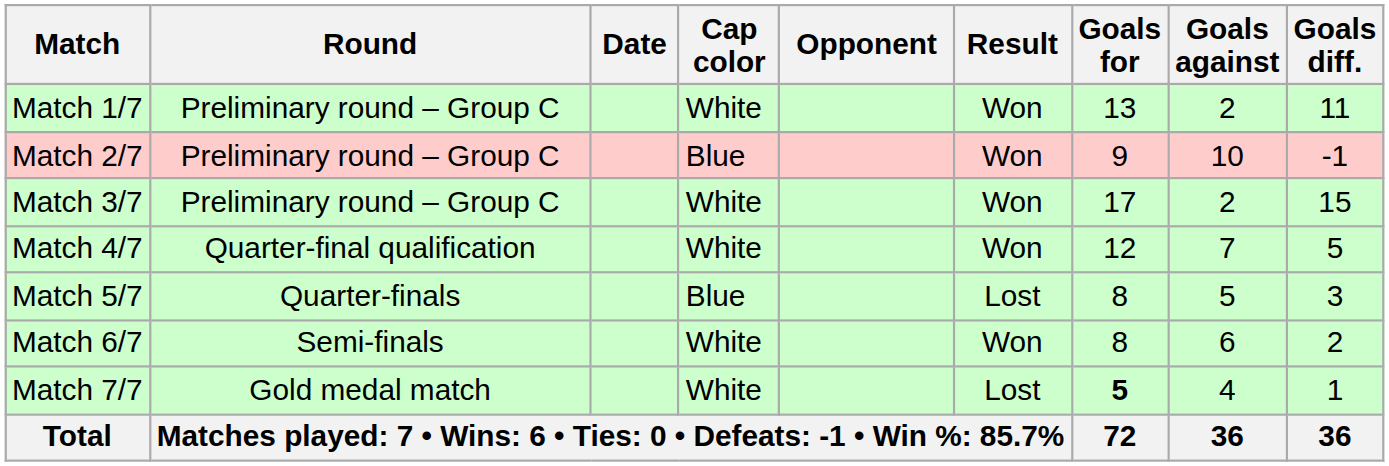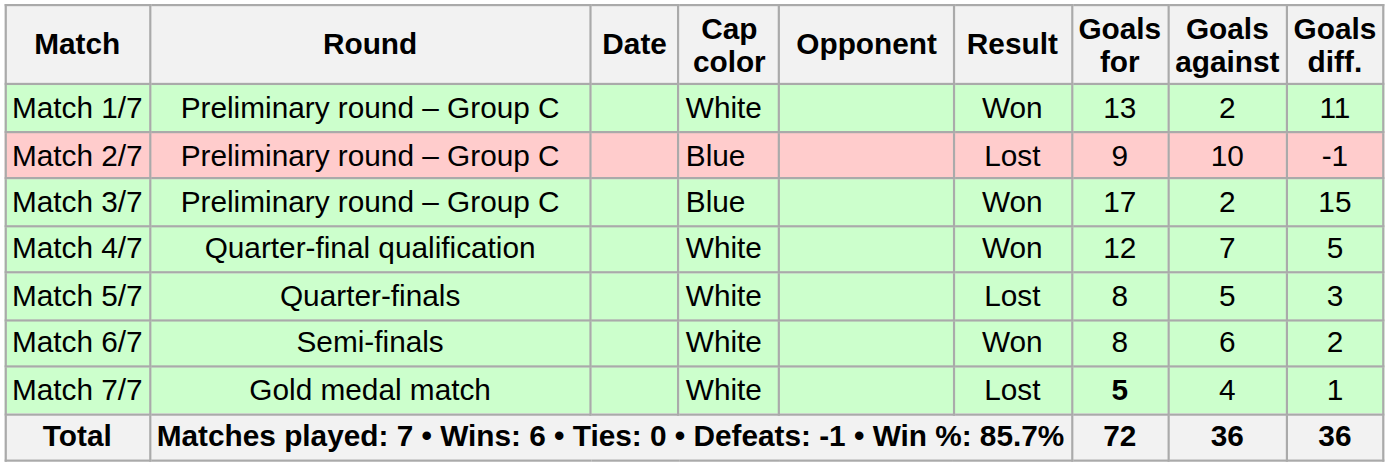Match 2/7 | Result: Won -> Lost
Match 3/7 | Cap color: White -> Blue
Match 5/7 | Cap color: Blue -> White
